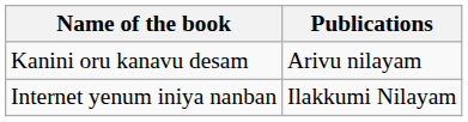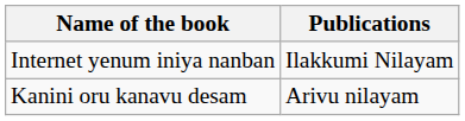rows swapped: Kanini oru kanavu desam <-> Internet yenum iniya nanban
